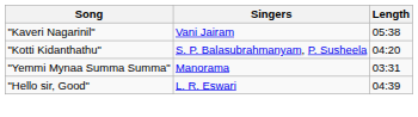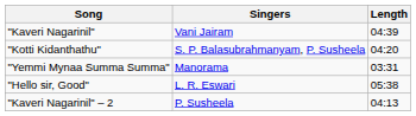"Kaveri Nagarinil" | Length: 05:38 -> 04:39
"Hello sir, Good" | Length: 04:39 -> 05:38
+ row: "Kaveri Nagarinil" – 2 | P. Susheela | 04:13
